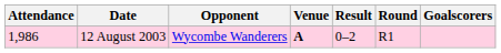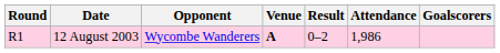columns swapped: Round <-> Attendance
